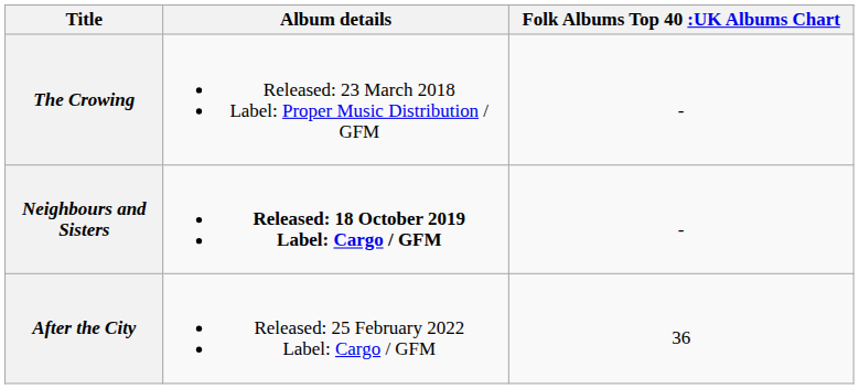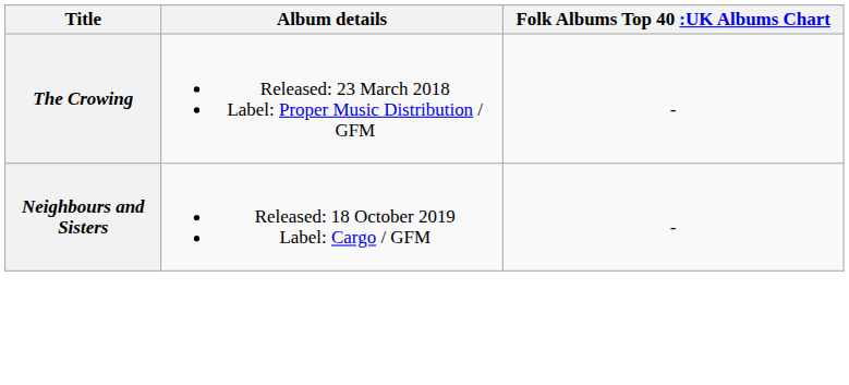Neighbours and Sisters | Album details: bold -> normal
- row: After the City | Released: 25 February 2022 Label: Cargo / GFM | 36
